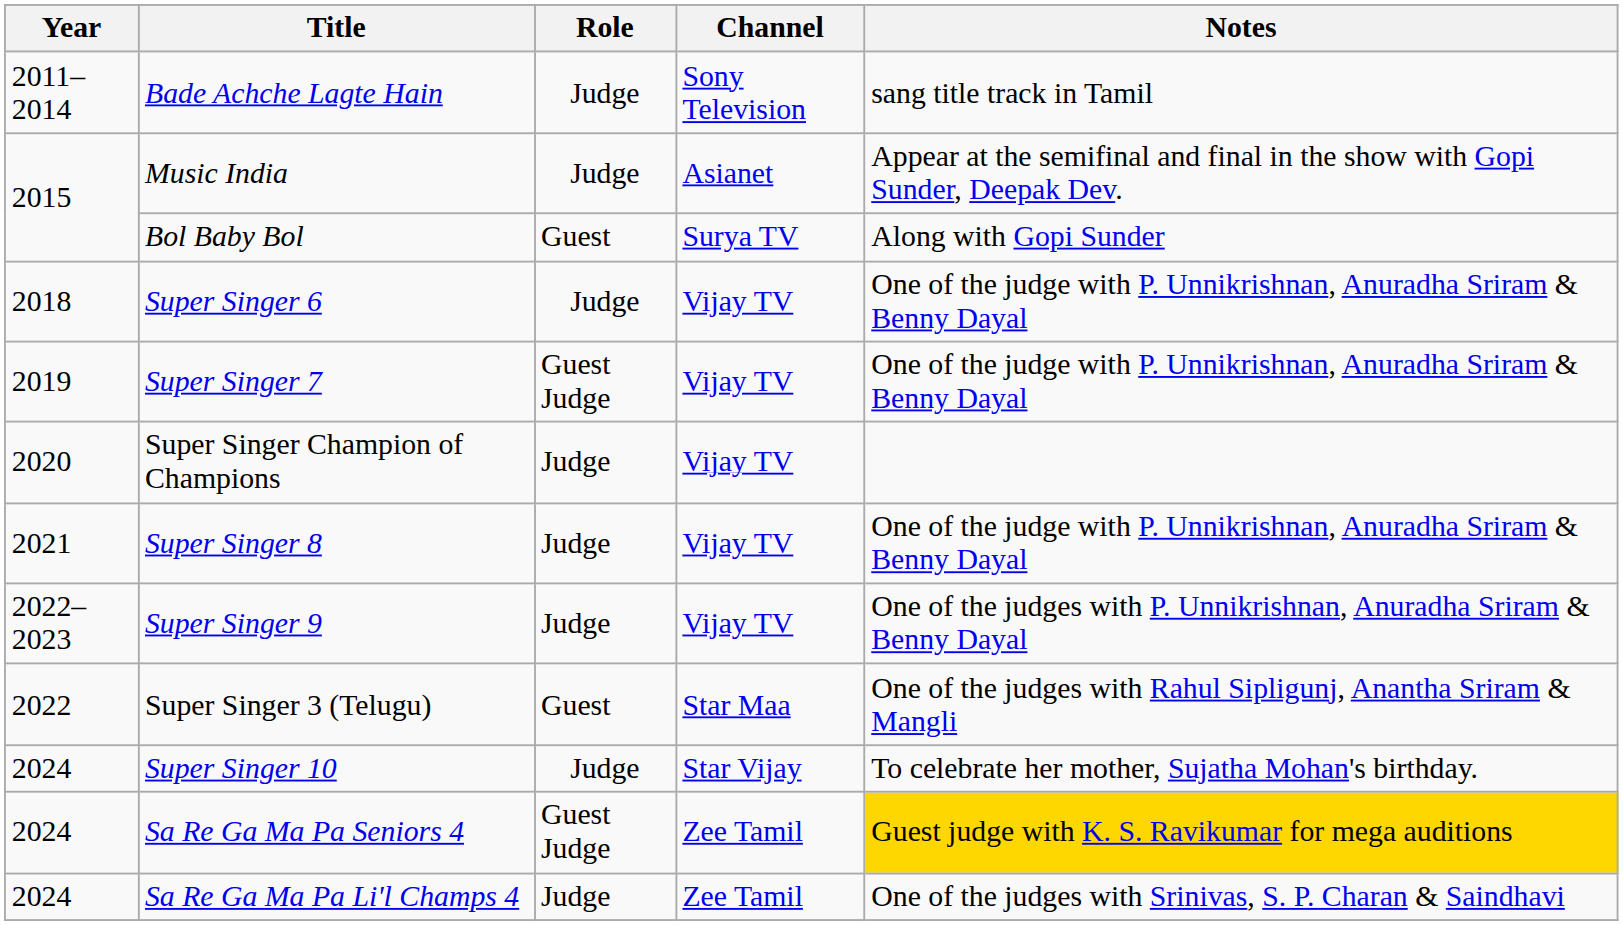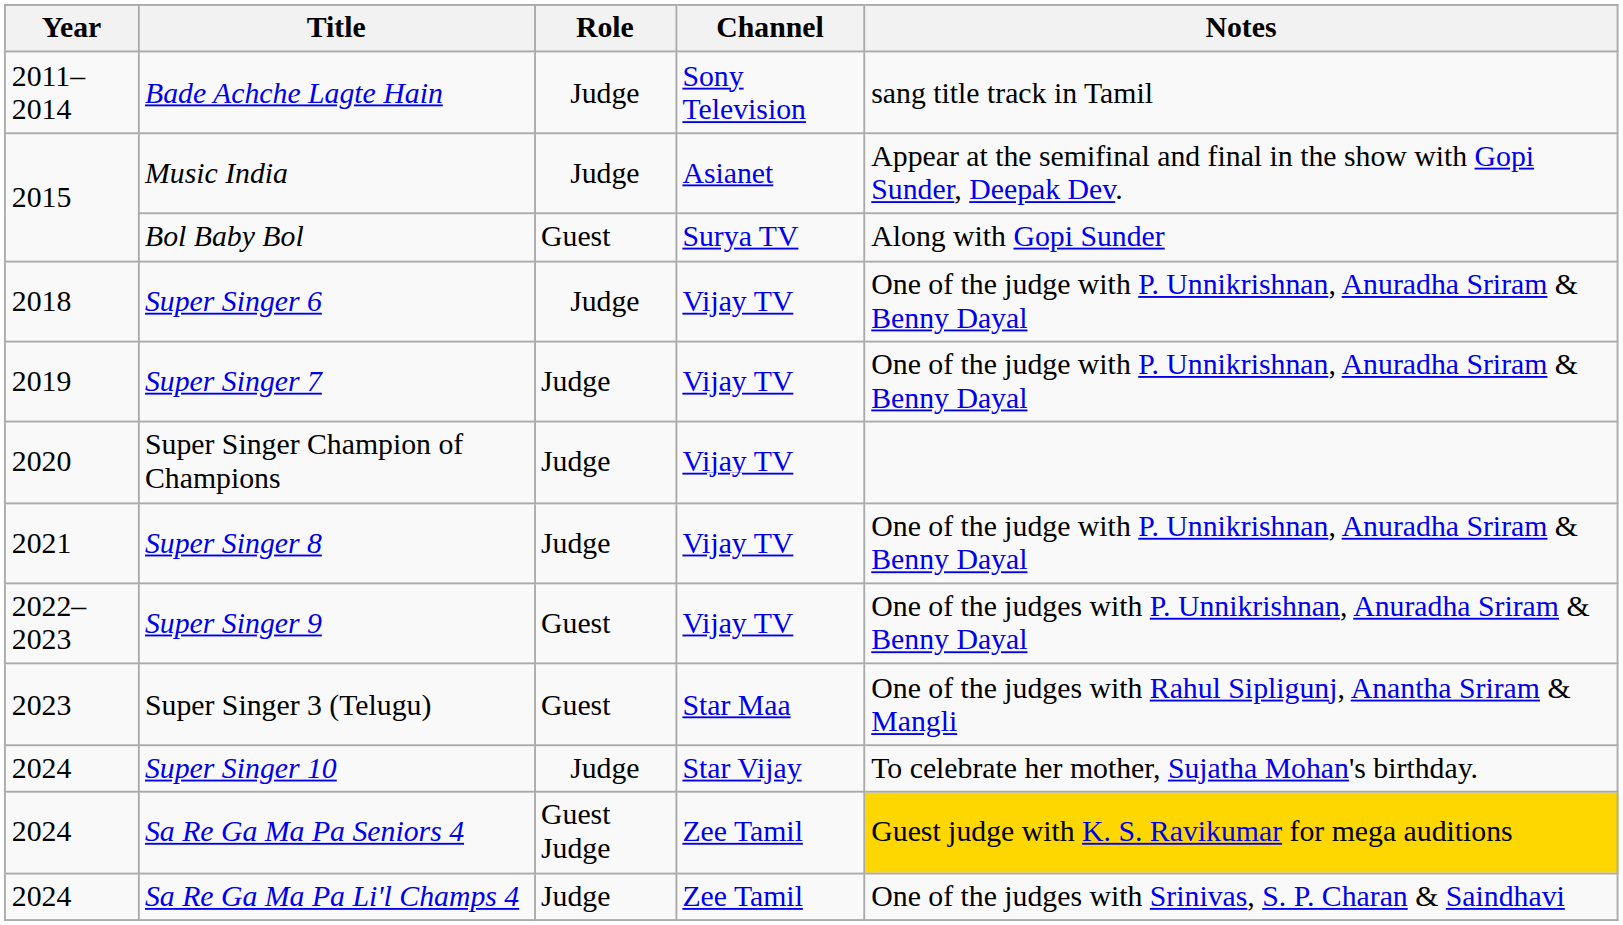Super Singer 7 | Role: Guest Judge -> Judge
Super Singer 9 | Role: Judge -> Guest
Super Singer 3 (Telugu) | Year: 2022 -> 2023
